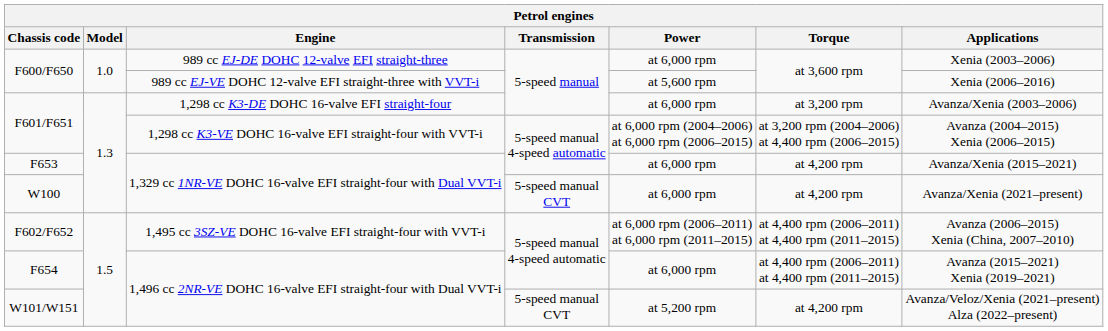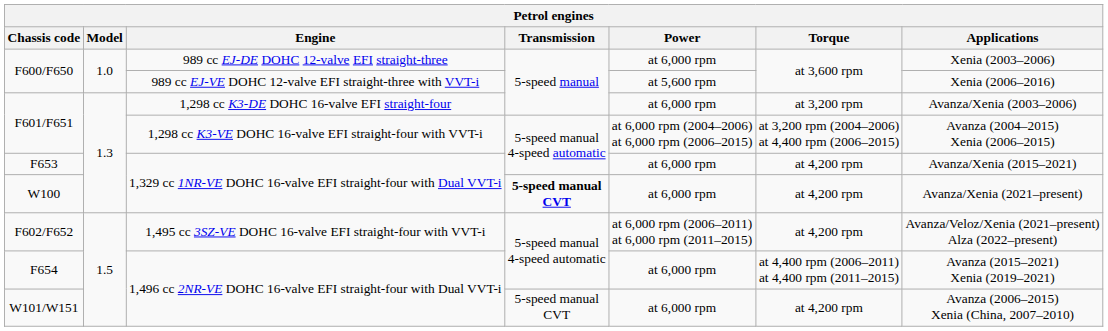W100 | Transmission: normal -> bold
F602/F652 | Torque: at 4,400 rpm (2006–2011) at 4,400 rpm (2011–2015) -> at 4,200 rpm
F602/F652 | Applications: Avanza (2006–2015) Xenia (China, 2007–2010) -> Avanza/Veloz/Xenia (2021–present) Alza (2022–present)
W101/W151 | Power: at 5,200 rpm -> at 6,000 rpm
W101/W151 | Applications: Avanza/Veloz/Xenia (2021–present) Alza (2022–present) -> Avanza (2006–2015) Xenia (China, 2007–2010)
